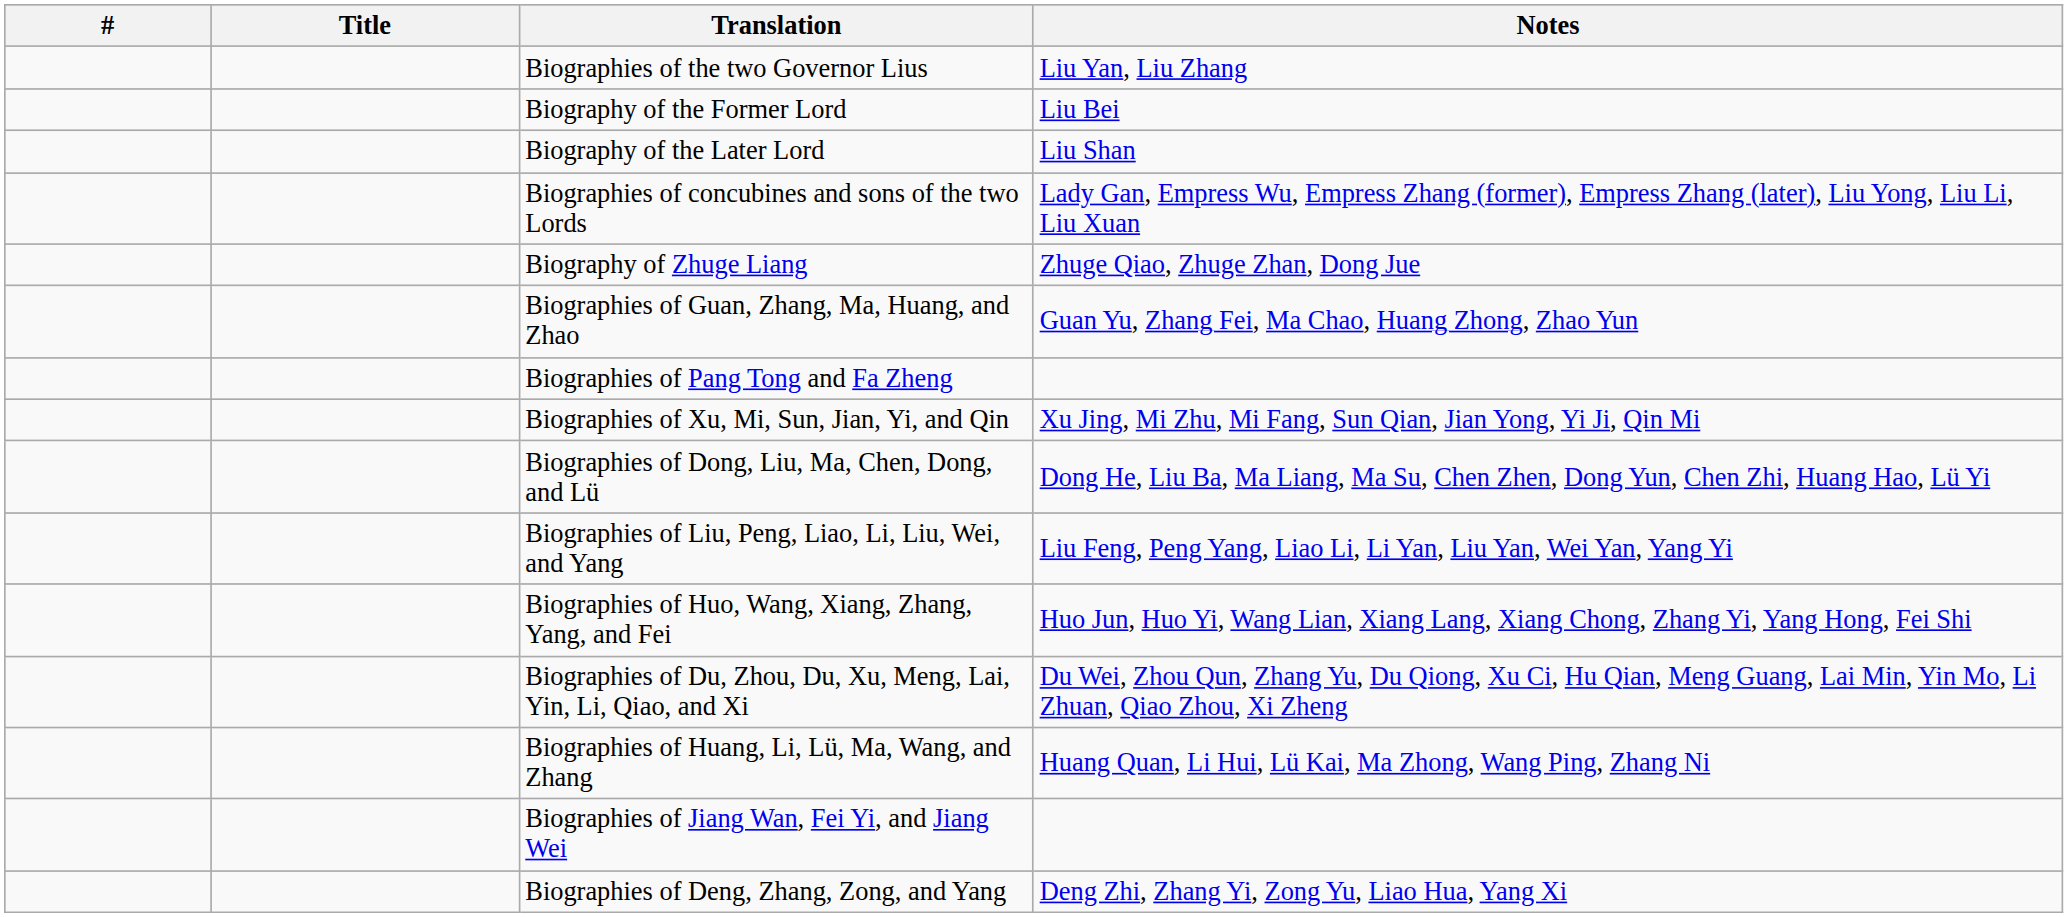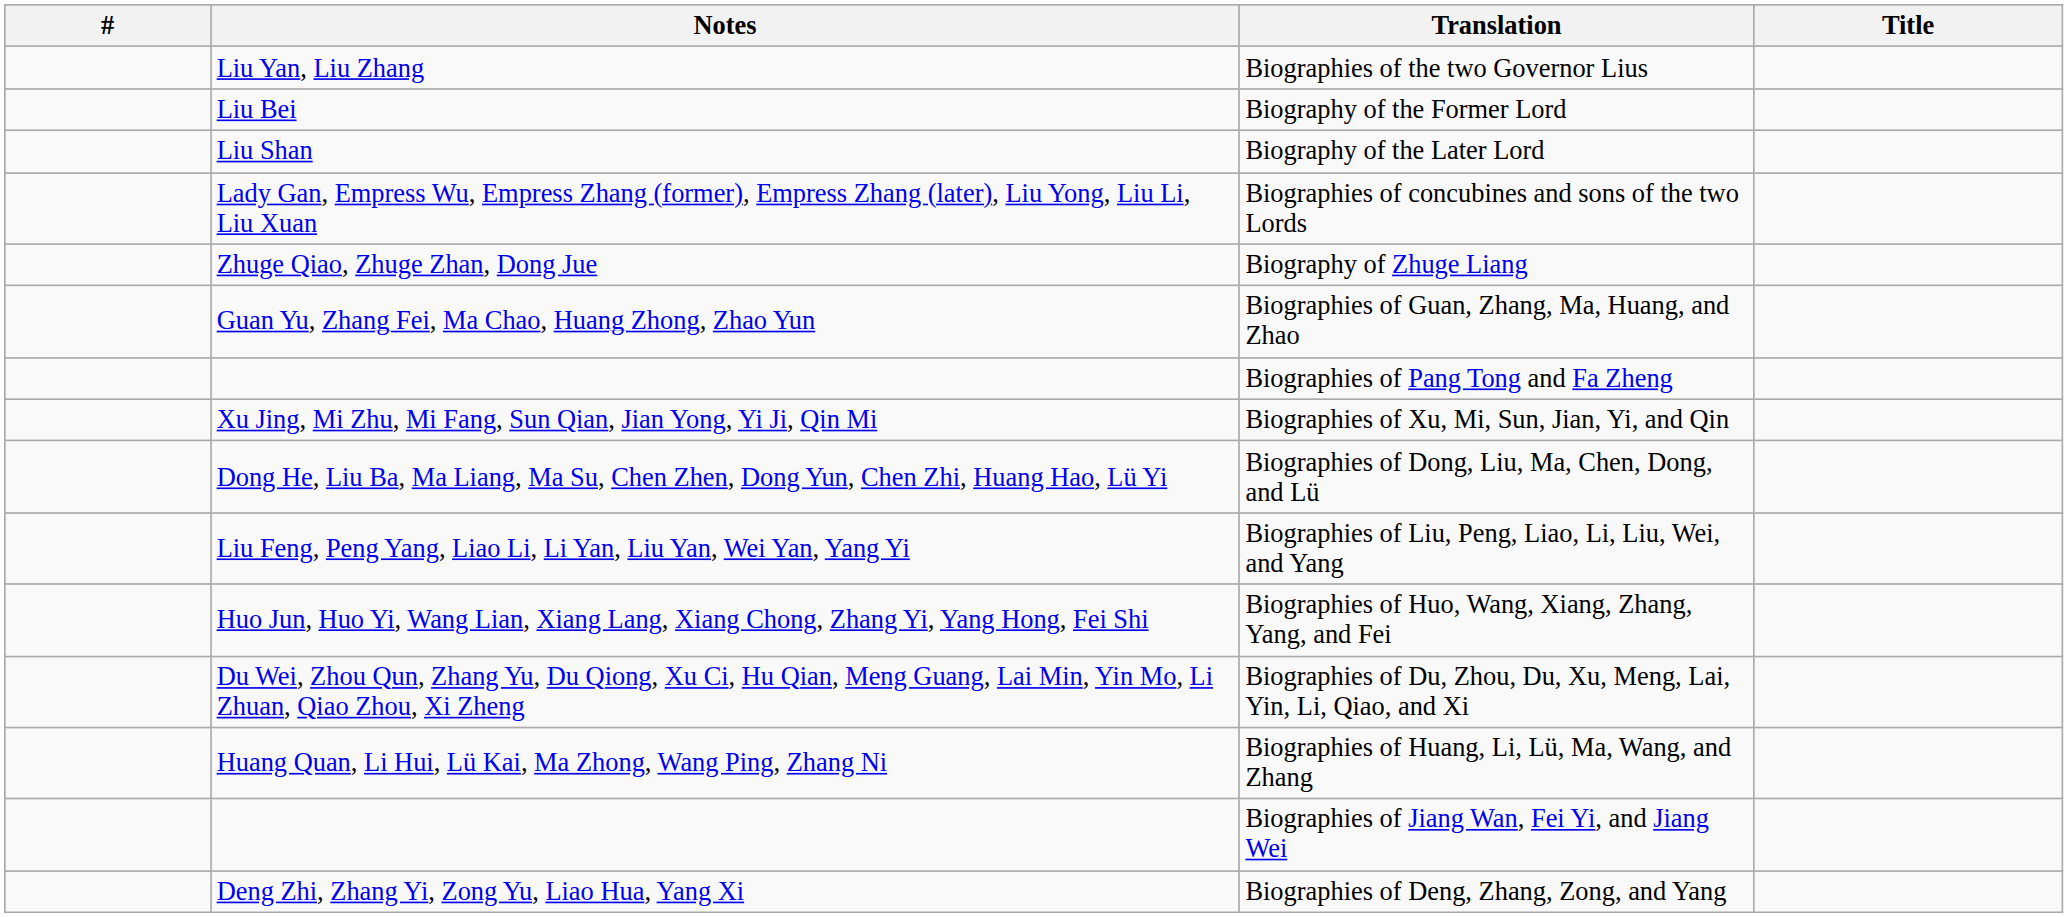columns swapped: Title <-> Notes
